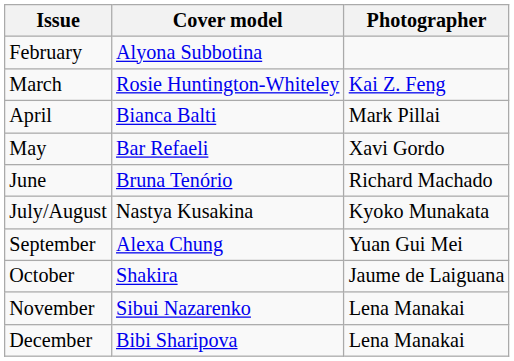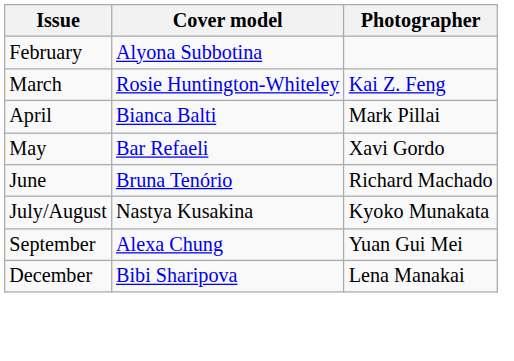- row: October | Shakira | Jaume de Laiguana
- row: November | Sibui Nazarenko | Lena Manakai
